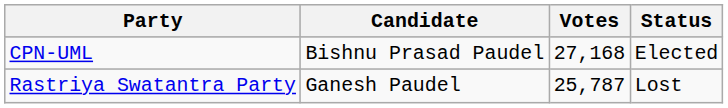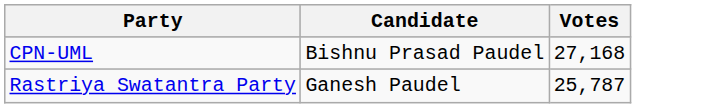- column: Status | Elected | Lost
